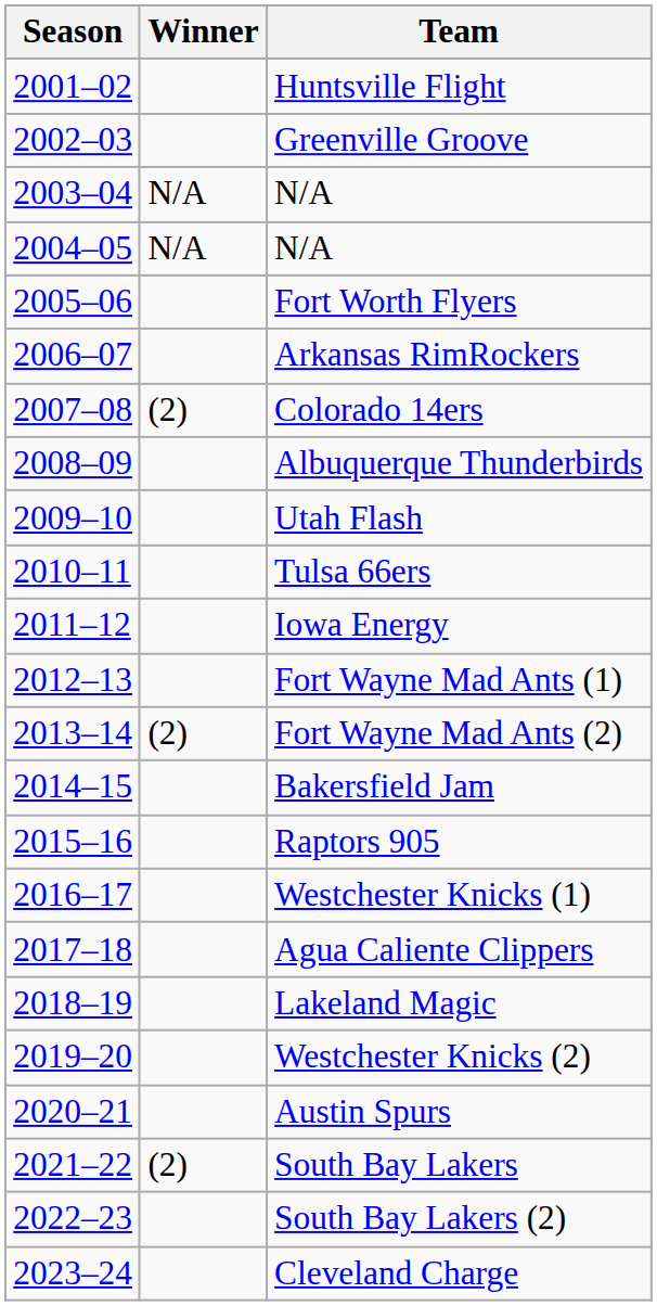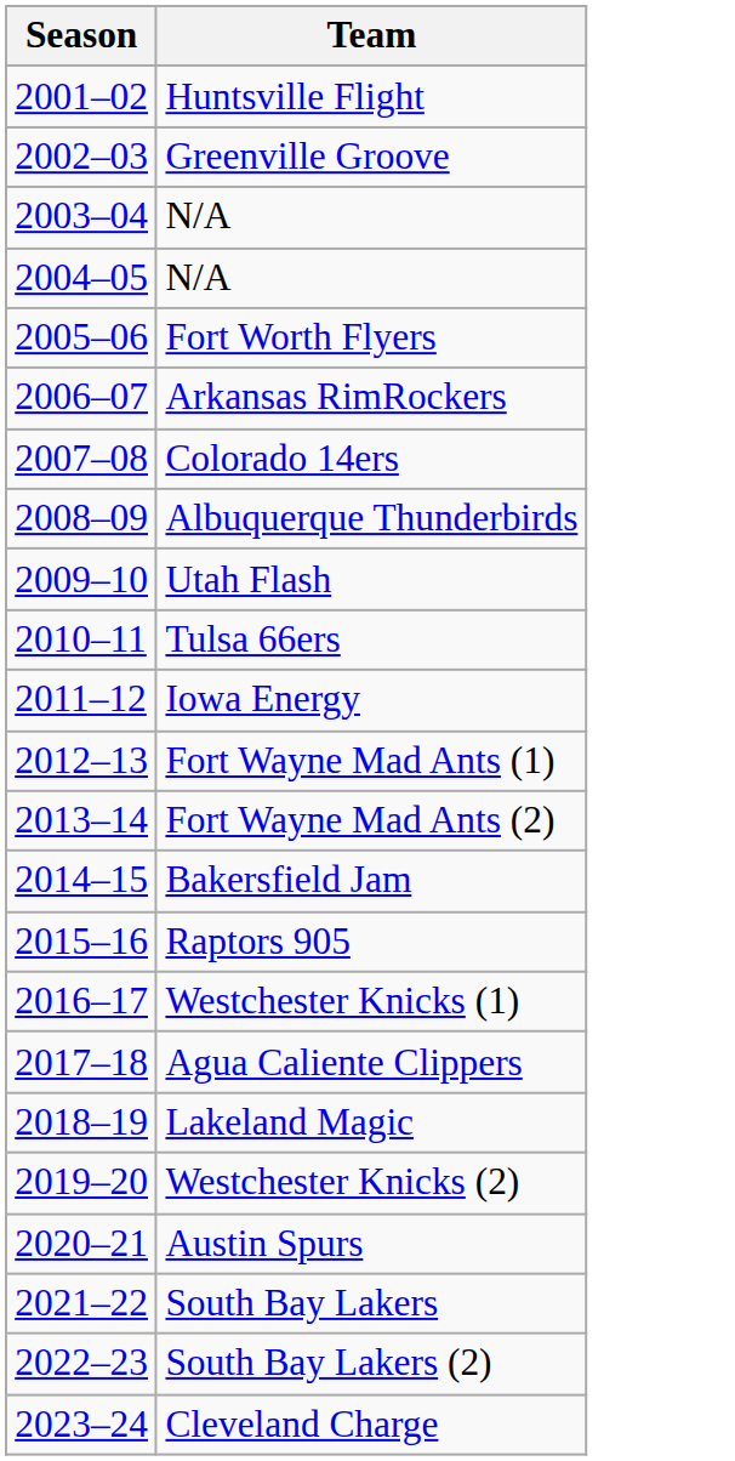- column: Winner | N/A | N/A | (2) | (2) | (2)
